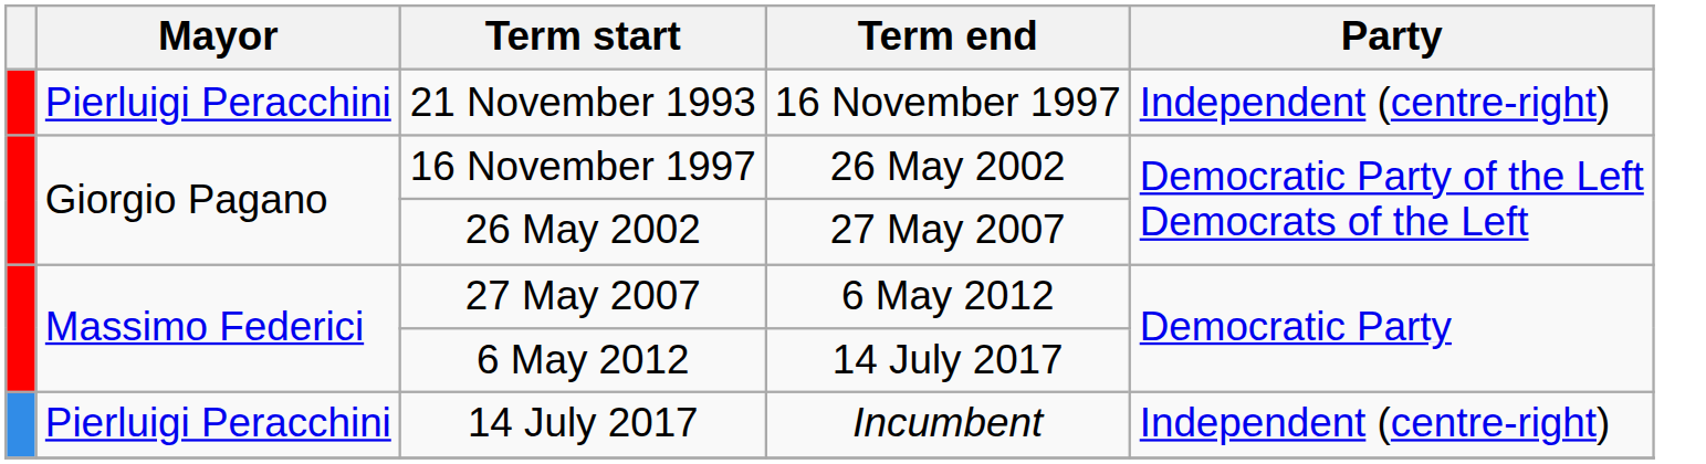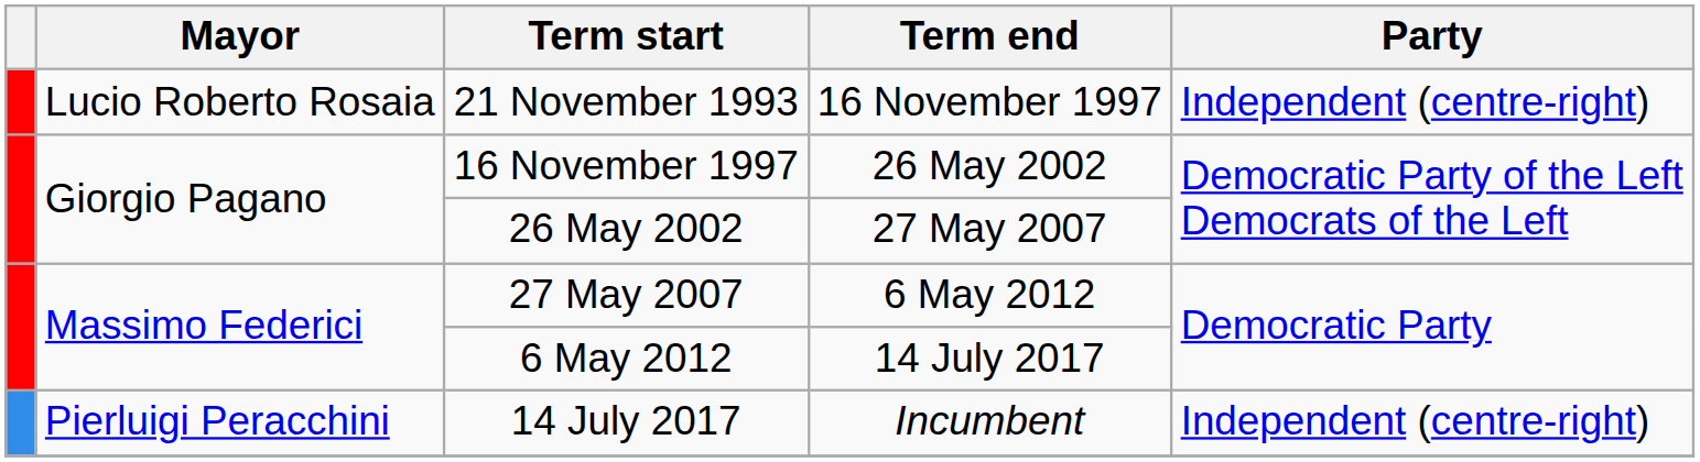21 November 1993 | Mayor: Pierluigi Peracchini -> Lucio Roberto Rosaia
